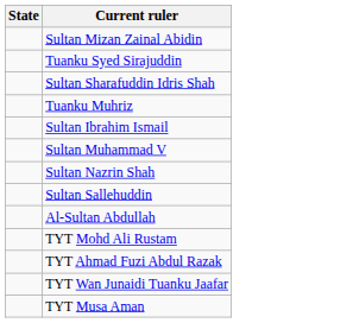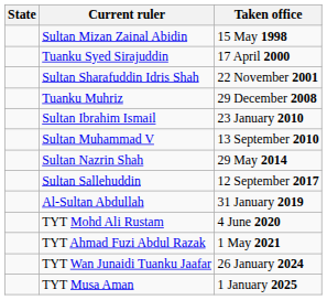+ column: Taken office | 15 May 1998 | 17 April 2000 | 22 November 2001 | 29 December 2008 | 23 January 2010 | 13 September 2010 | 29 May 2014 | 12 September 2017 | 31 January 2019 | 4 June 2020 | 1 May 2021 | 26 January 2024 | 1 January 2025
